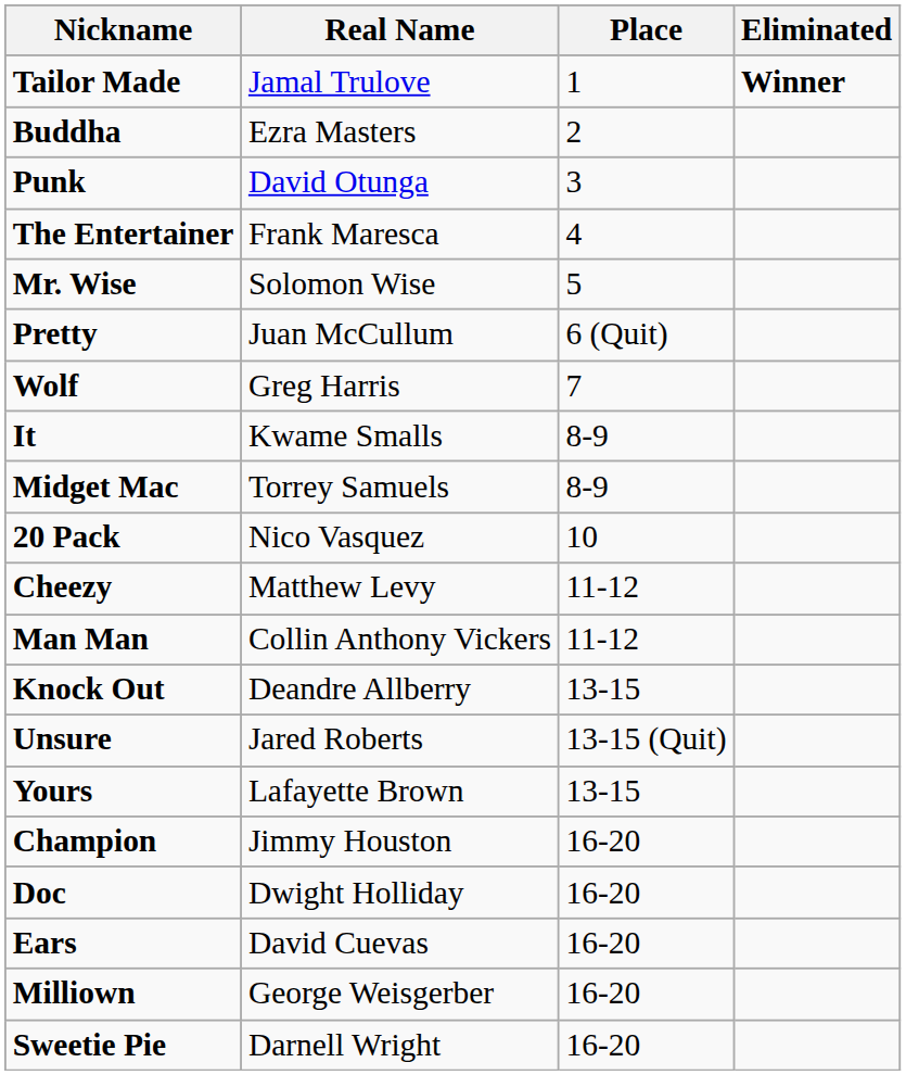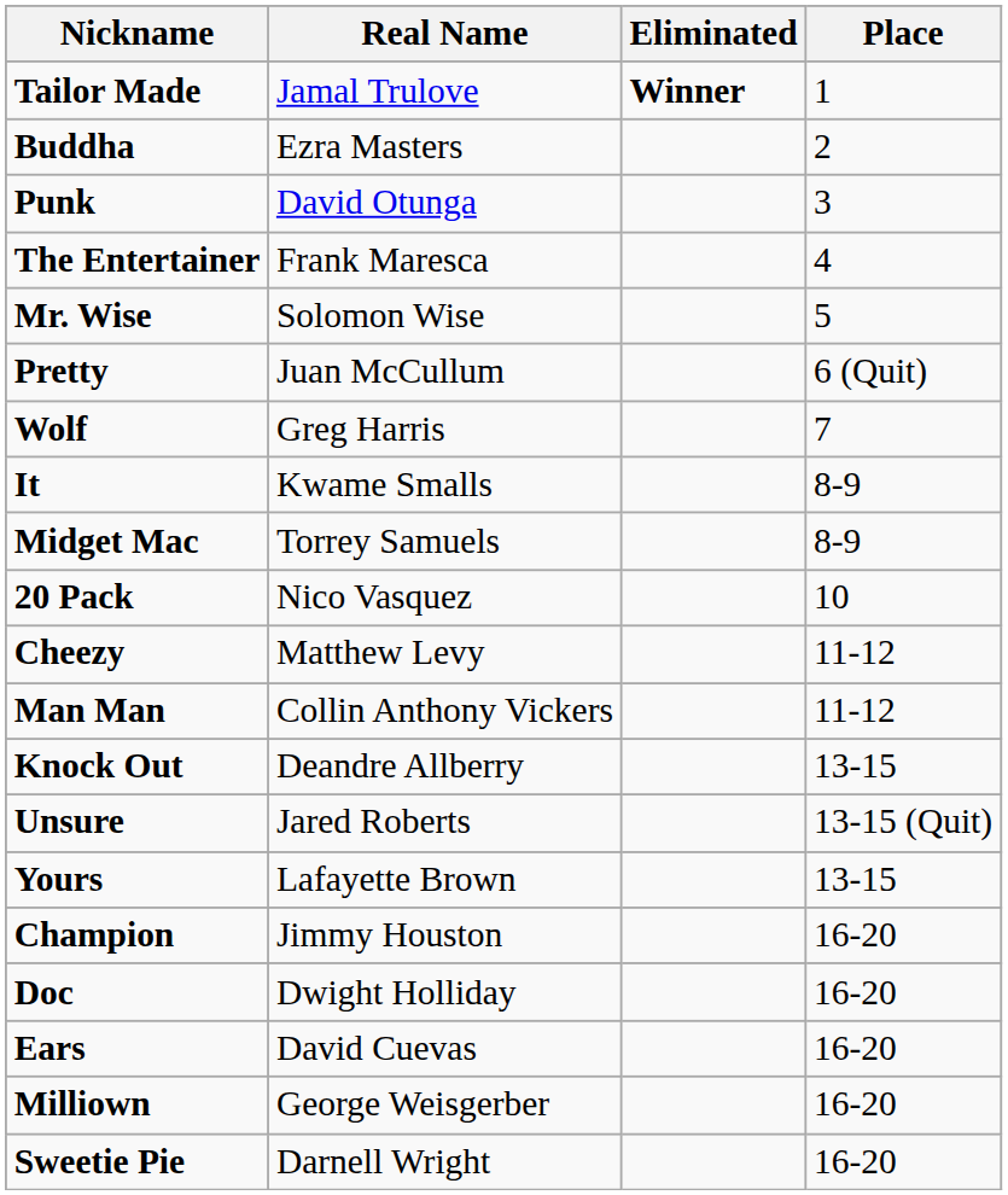columns swapped: Eliminated <-> Place
